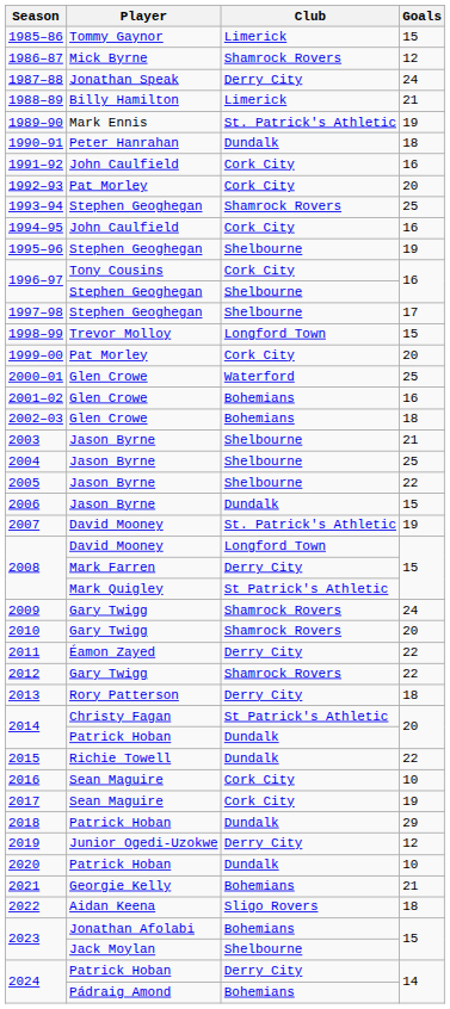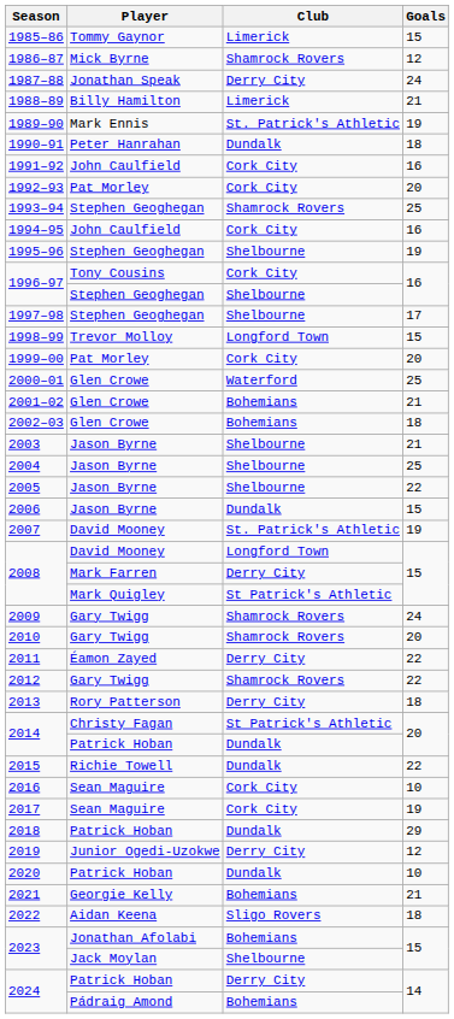2001–02 | Goals: 16 -> 21
